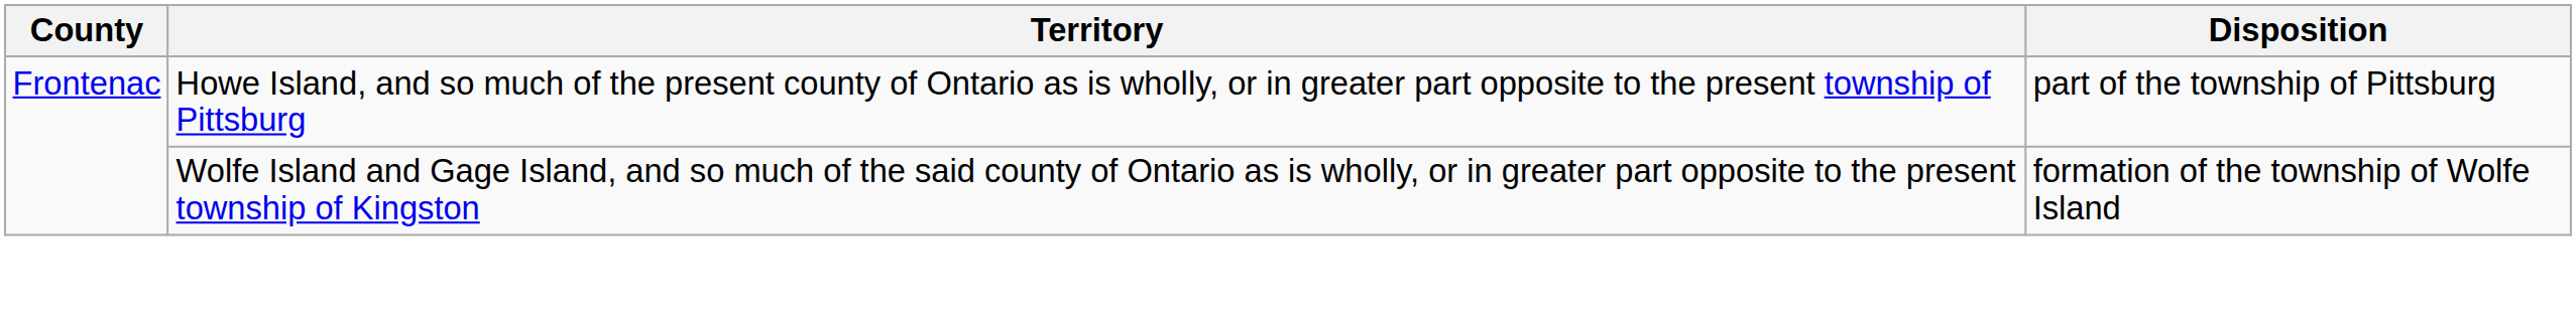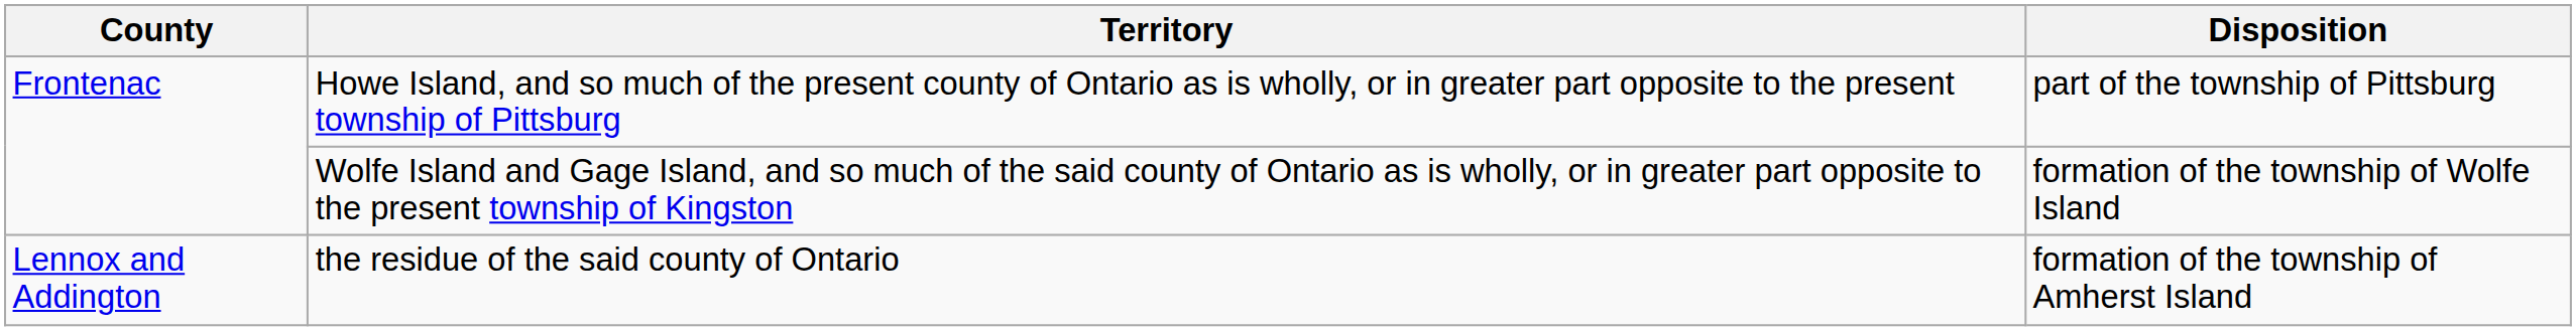+ row: Lennox and Addington | the residue of the said county of Ontario | formation of the township of Amherst Island
